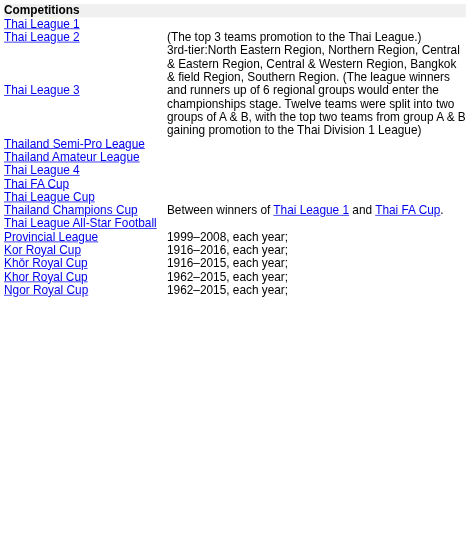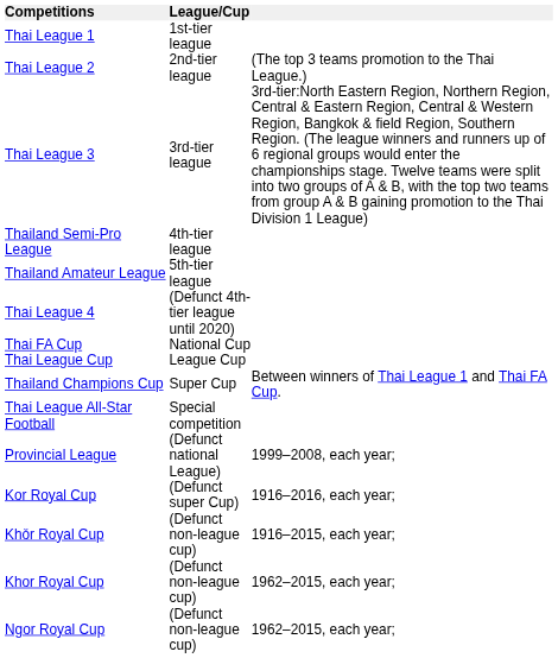+ column: League/Cup | 1st-tier league | 2nd-tier league | 3rd-tier league | 4th-tier league | 5th-tier league | (Defunct 4th-tier league until 2020) | National Cup | League Cup | Super Cup | Special competition | (Defunct national League) | (Defunct super Cup) | (Defunct non-league cup) | (Defunct non-league cup) | (Defunct non-league cup)
